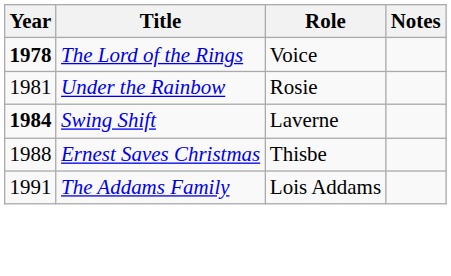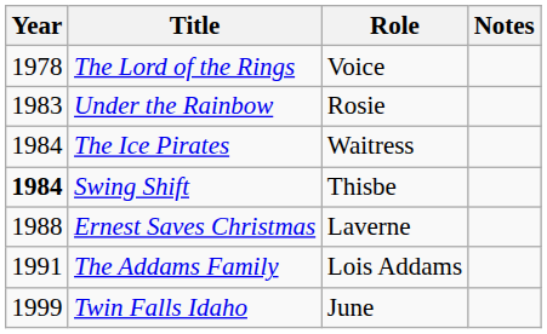The Lord of the Rings | Year: bold -> normal
Under the Rainbow | Year: 1981 -> 1983
+ row: 1984 | The Ice Pirates | Waitress
Swing Shift | Role: Laverne -> Thisbe
Ernest Saves Christmas | Role: Thisbe -> Laverne
+ row: 1999 | Twin Falls Idaho | June
